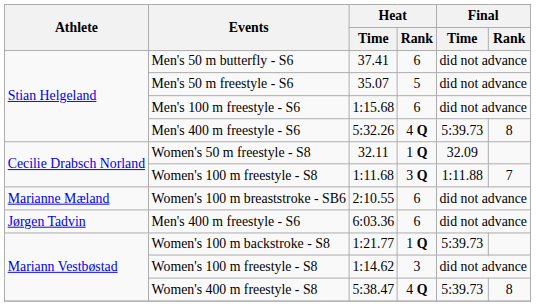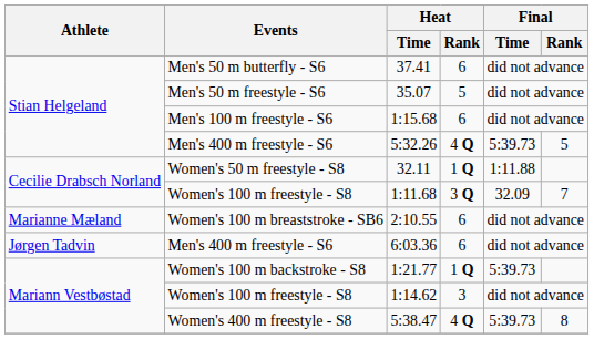5:32.26 | Final / Rank: 8 -> 5
32.11 | Final / Time: 32.09 -> 1:11.88
1:11.68 | Final / Time: 1:11.88 -> 32.09
